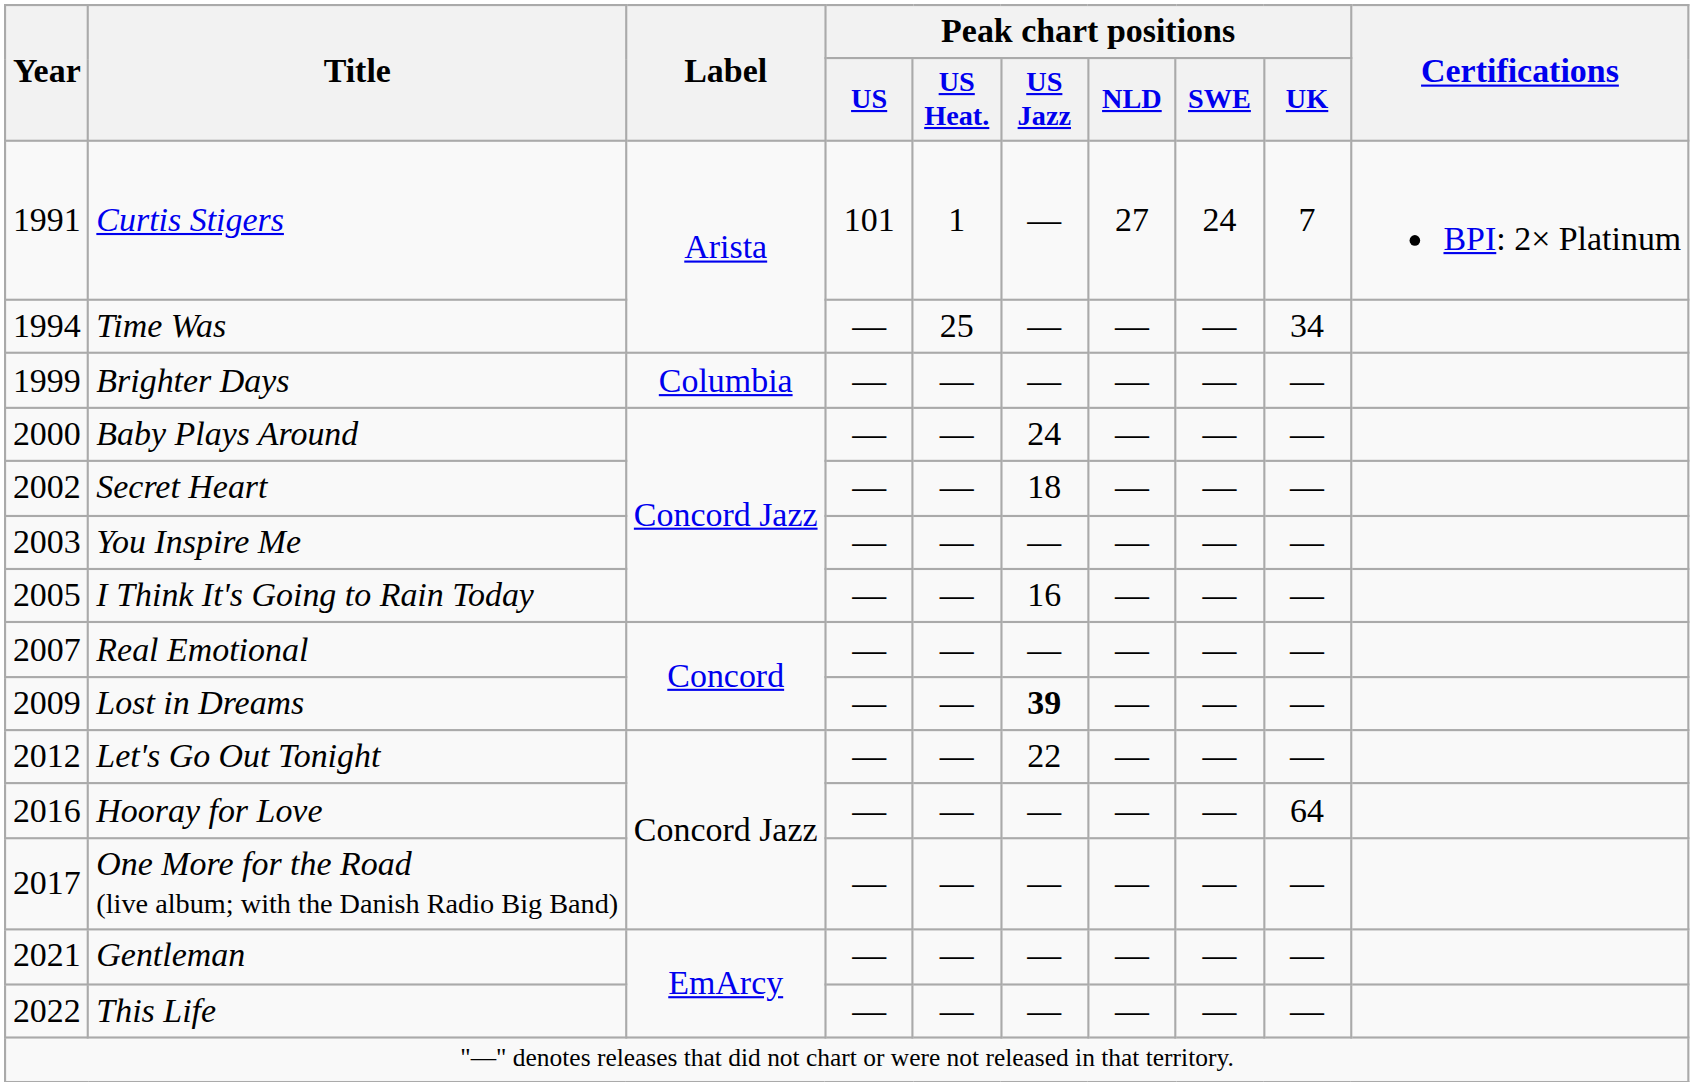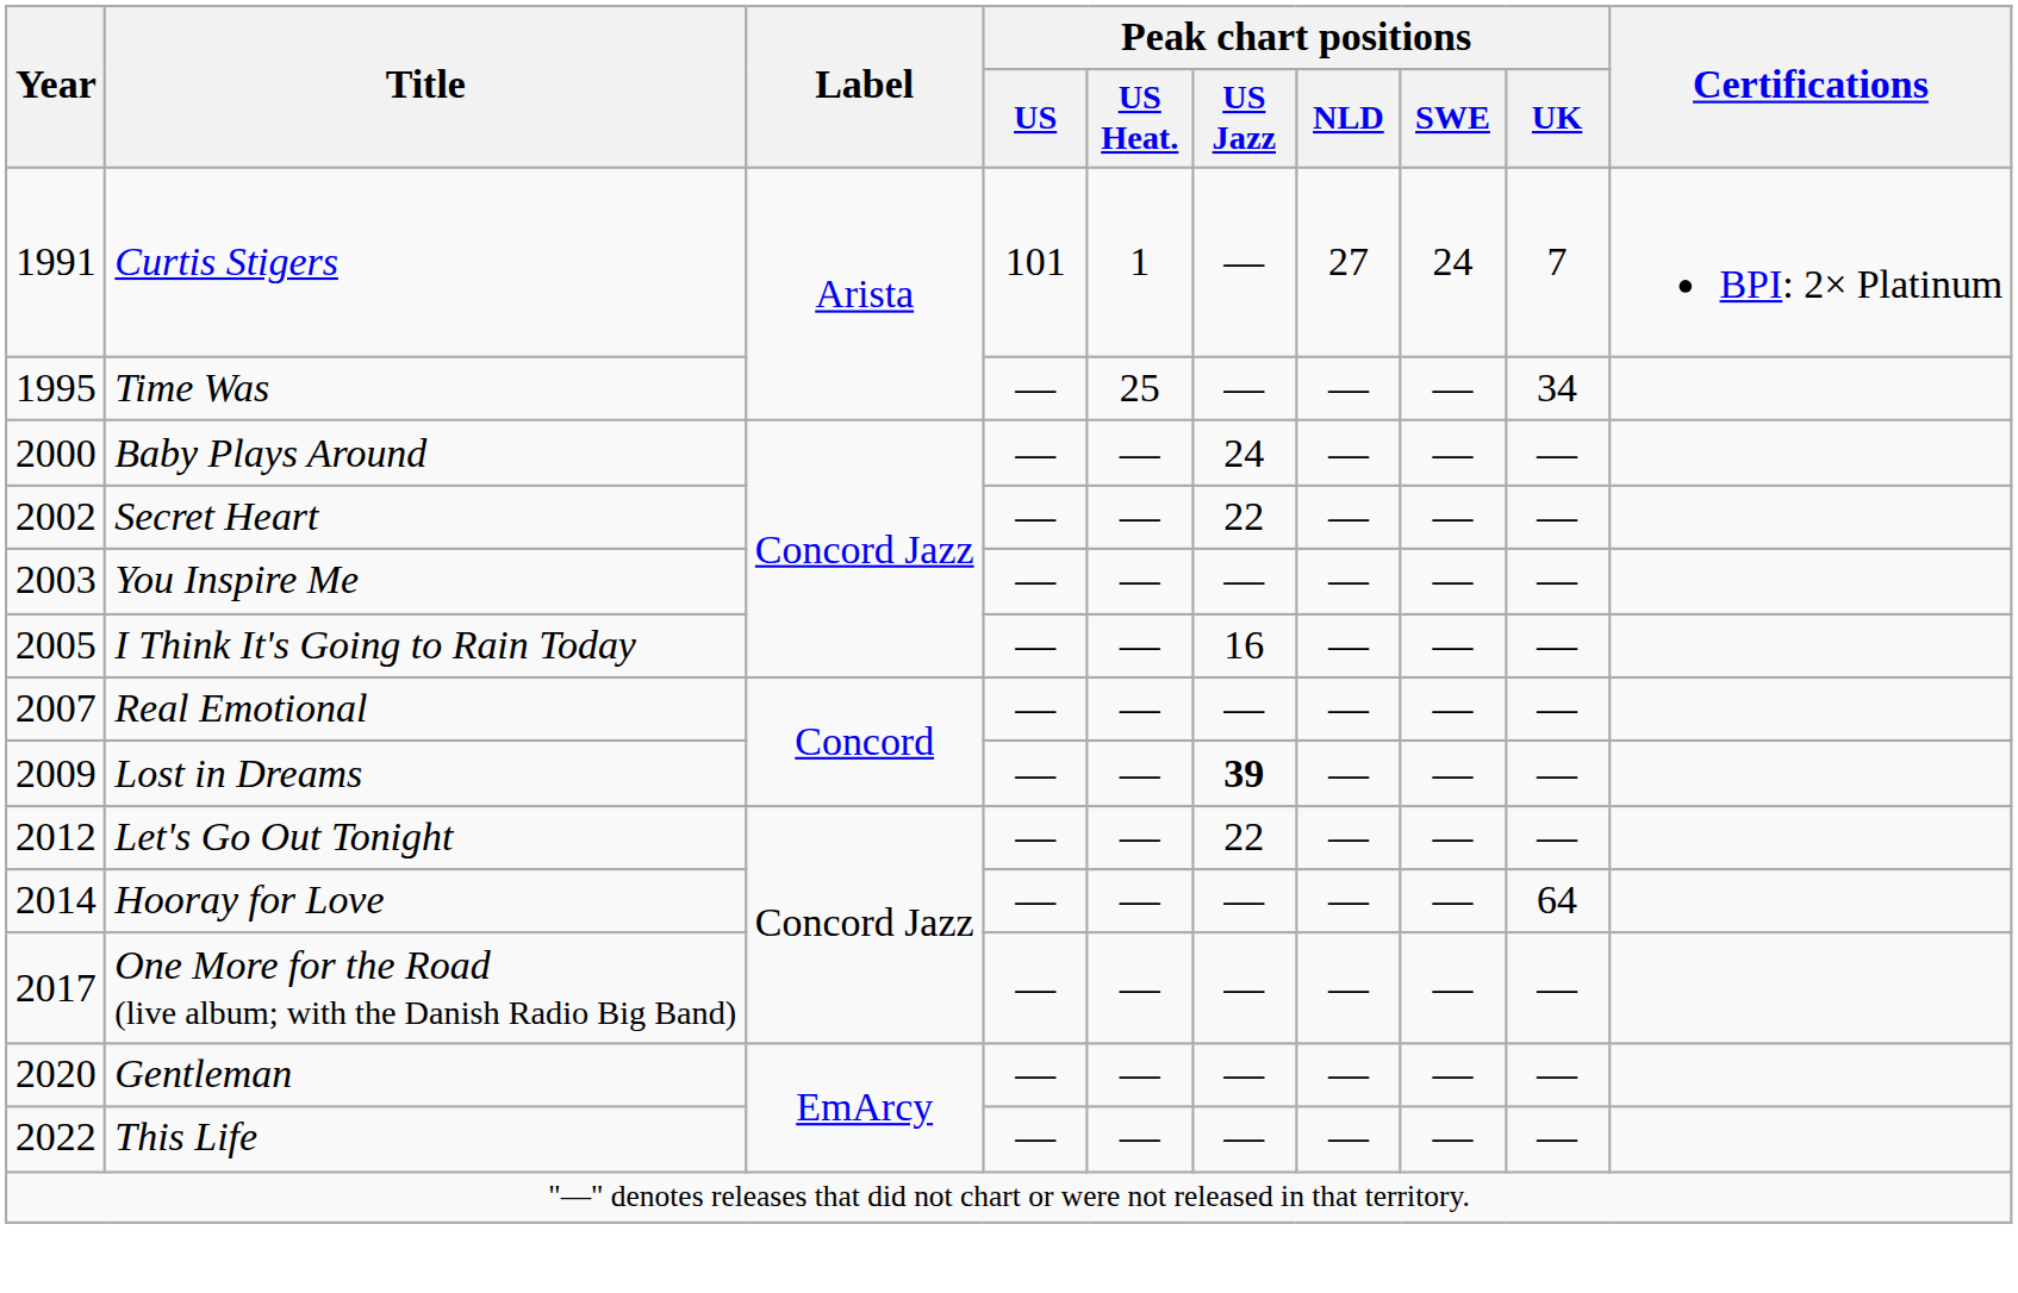Time Was | Year: 1994 -> 1995
- row: 1999 | Brighter Days | Columbia | — | — | — | — | — | —
Secret Heart | Peak chart positions / US Jazz: 18 -> 22
Hooray for Love | Year: 2016 -> 2014
Gentleman | Year: 2021 -> 2020
